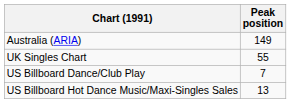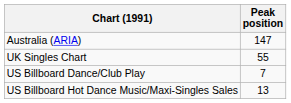Australia (ARIA) | Peak position: 149 -> 147
